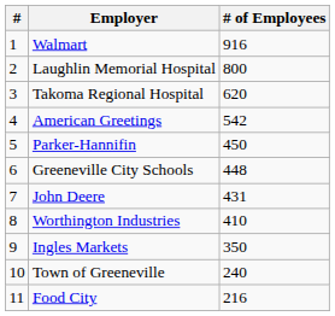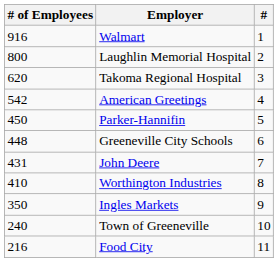columns swapped: # <-> # of Employees
